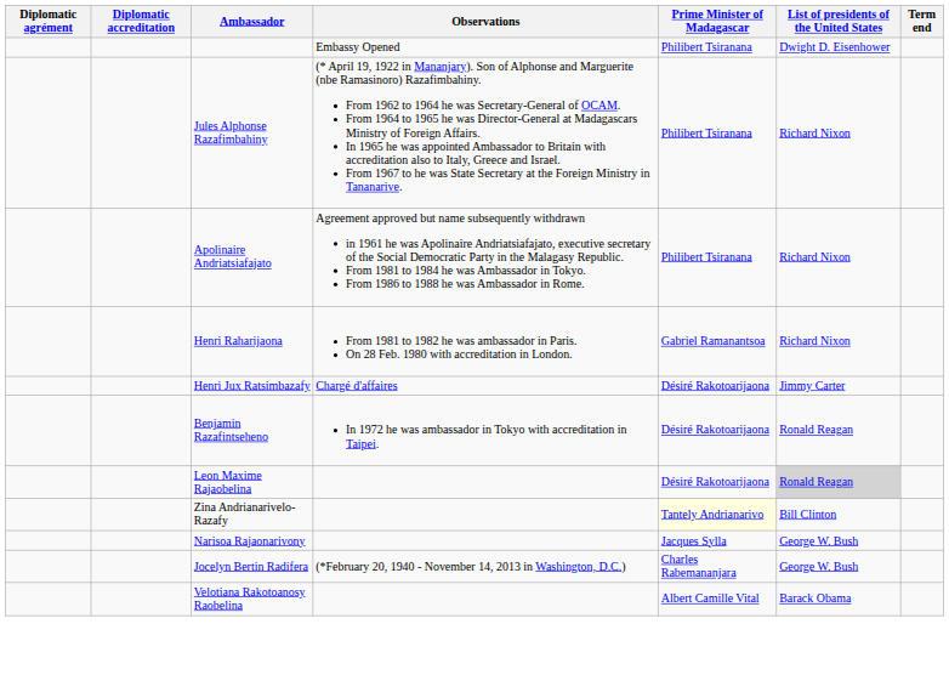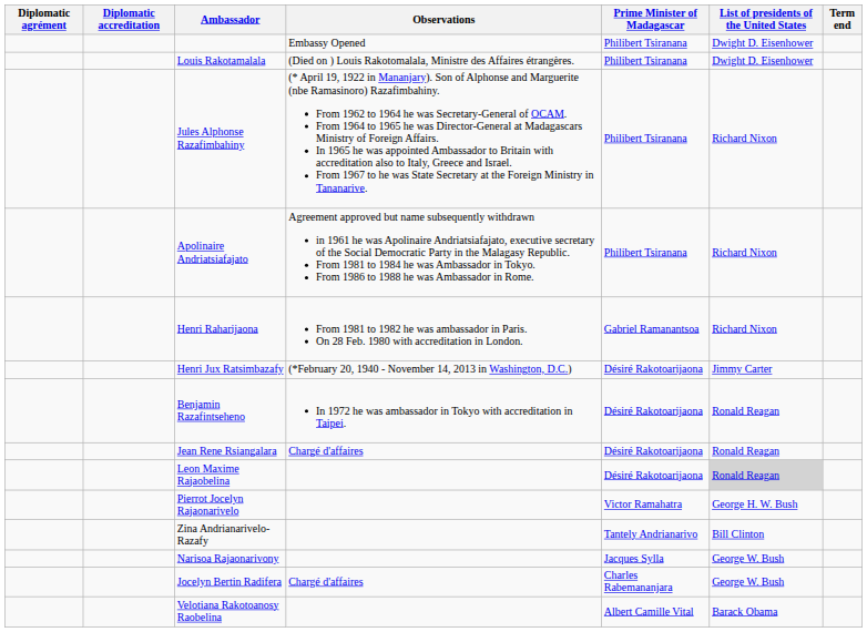+ row: Louis Rakotamalala | (Died on ) Louis Rakotomalala, Ministre des Affaires étrangères. | Philibert Tsiranana | Dwight D. Eisenhower
Henri Jux Ratsimbazafy | Observations: Chargé d'affaires -> (*February 20, 1940 - November 14, 2013 in Washington, D.C.)
+ row: Jean Rene Rsiangalara | Chargé d'affaires | Désiré Rakotoarijaona | Ronald Reagan
+ row: Pierrot Jocelyn Rajaonarivelo | Victor Ramahatra | George H. W. Bush
Zina Andrianarivelo-Razafy | Prime Minister of Madagascar: lightyellow background -> no background
Jocelyn Bertin Radifera | Observations: (*February 20, 1940 - November 14, 2013 in Washington, D.C.) -> Chargé d'affaires
